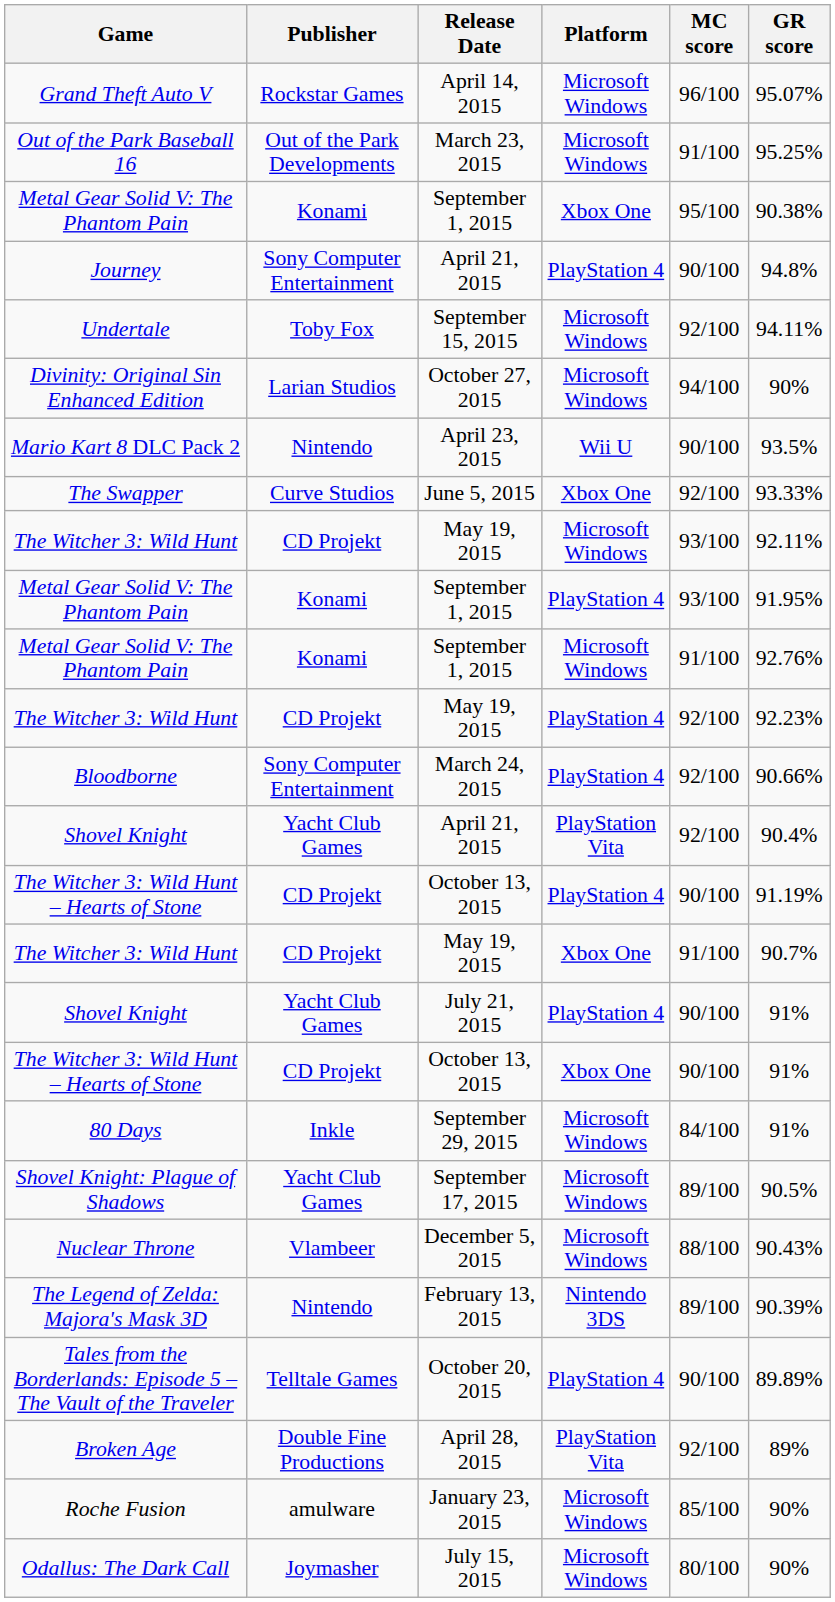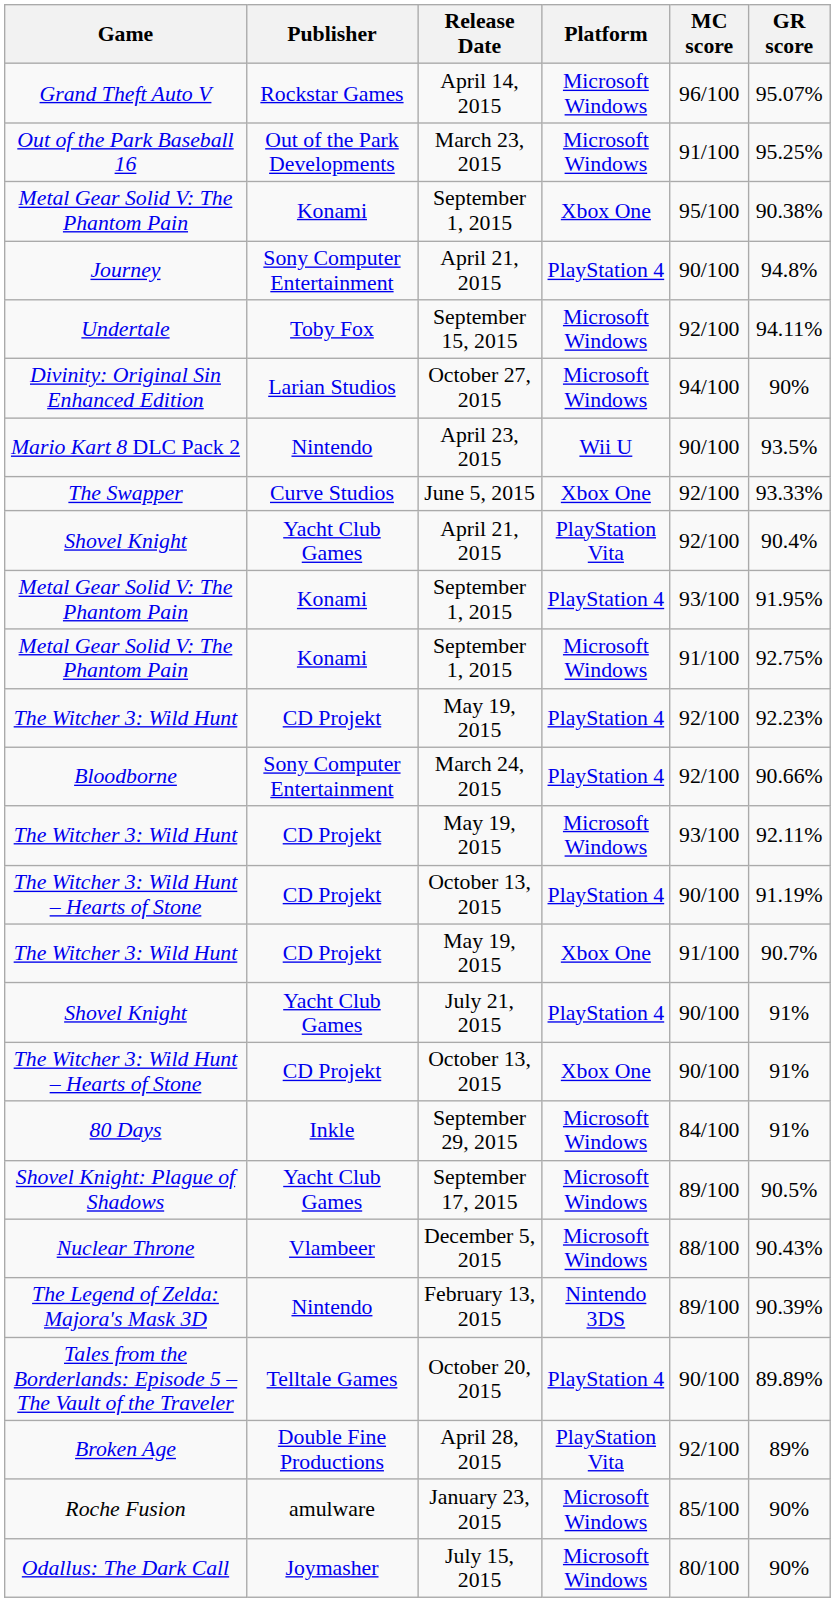rows swapped: The Witcher 3: Wild Hunt / Microsoft Windows <-> Shovel Knight / PlayStation Vita
Metal Gear Solid V: The Phantom Pain / Microsoft Windows | GR score: 92.76% -> 92.75%
